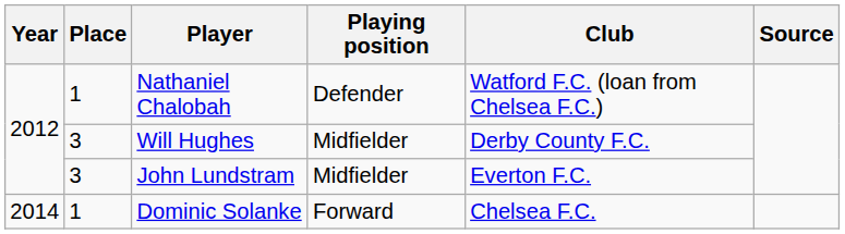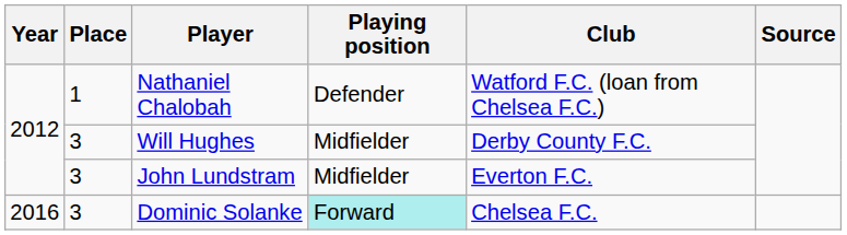Dominic Solanke | Year: 2014 -> 2016
Dominic Solanke | Place: 1 -> 3
Dominic Solanke | Playing position: no background -> paleturquoise background
